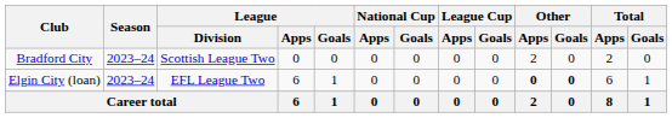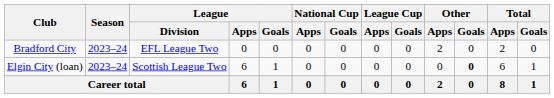Bradford City | League / Division: Scottish League Two -> EFL League Two
Elgin City (loan) | League / Division: EFL League Two -> Scottish League Two
Elgin City (loan) | Other / Apps: bold -> normal
